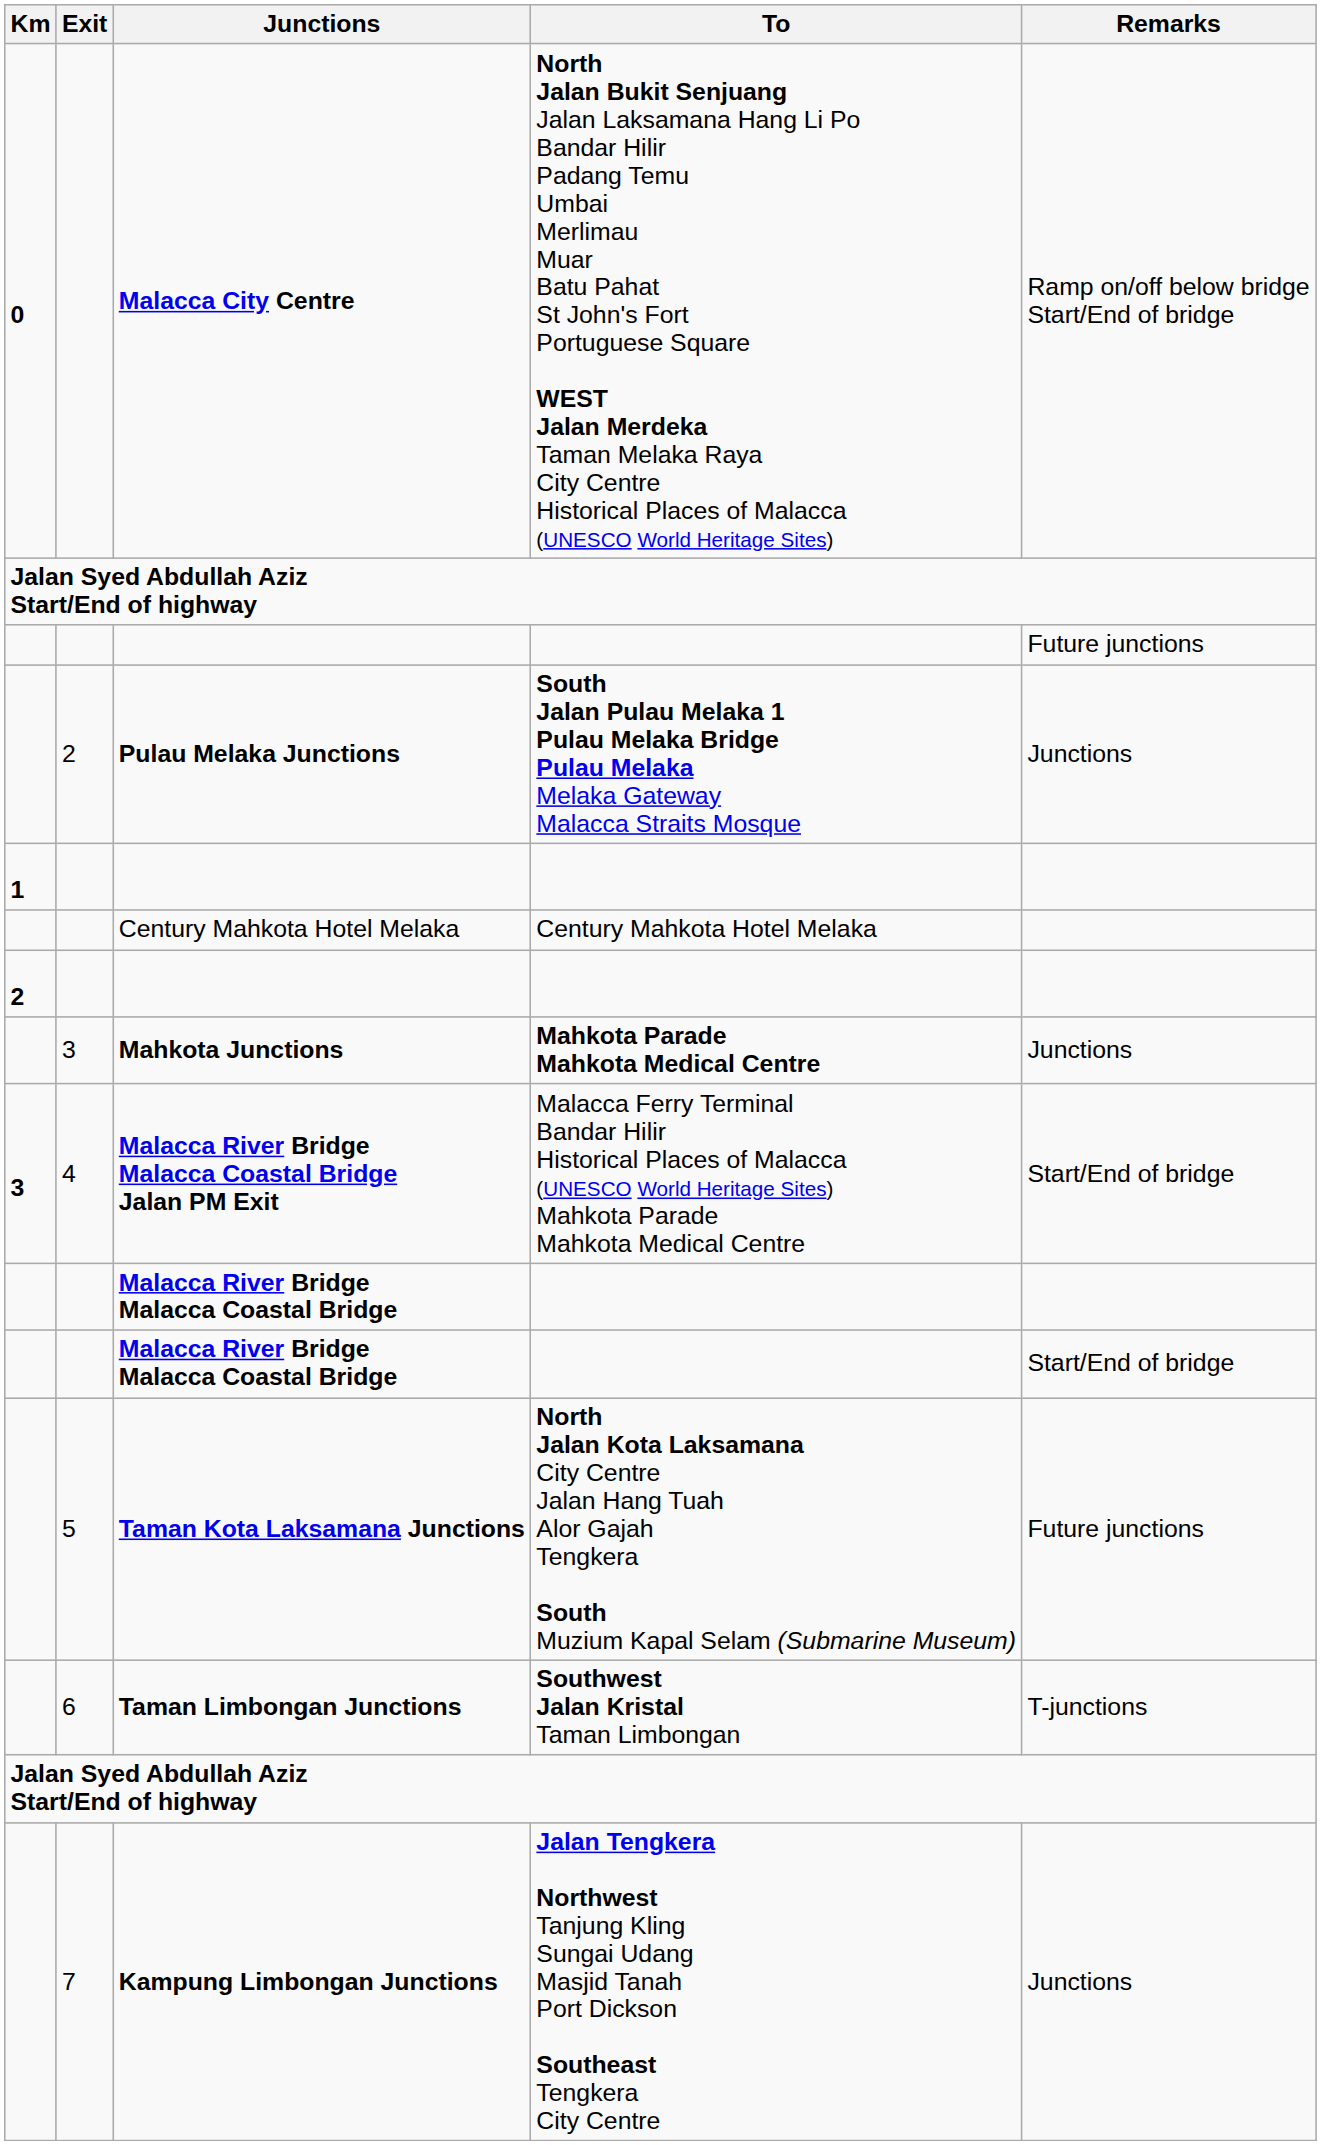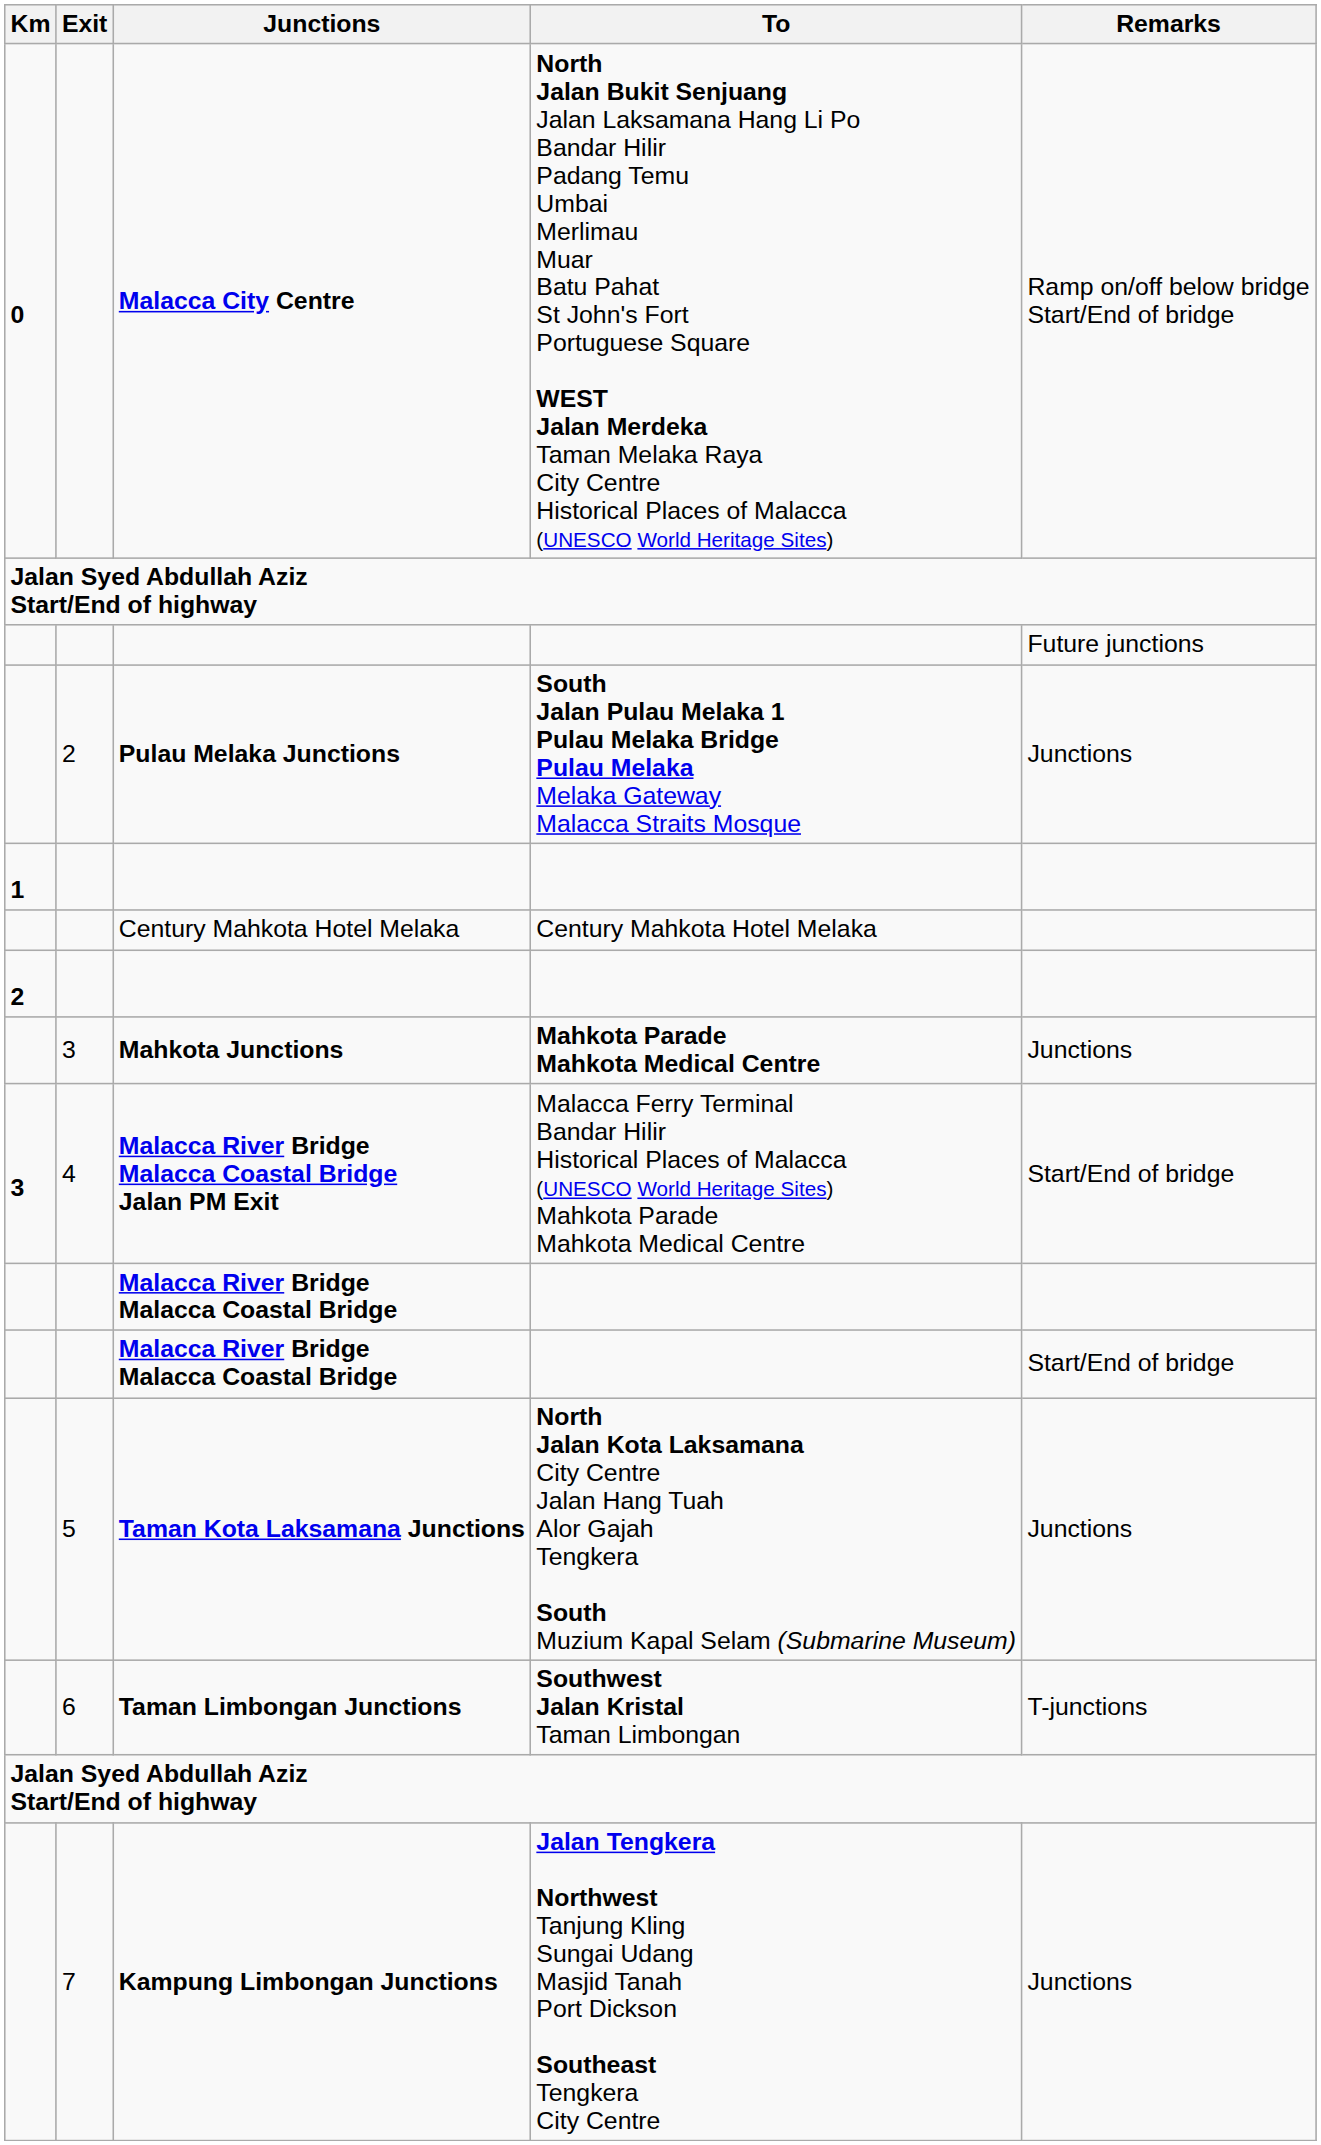Taman Kota Laksamana Junctions | Remarks: Future junctions -> Junctions
